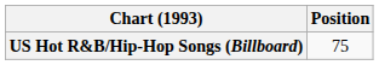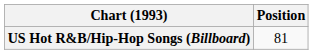US Hot R&B/Hip-Hop Songs (Billboard) | Position: 75 -> 81
